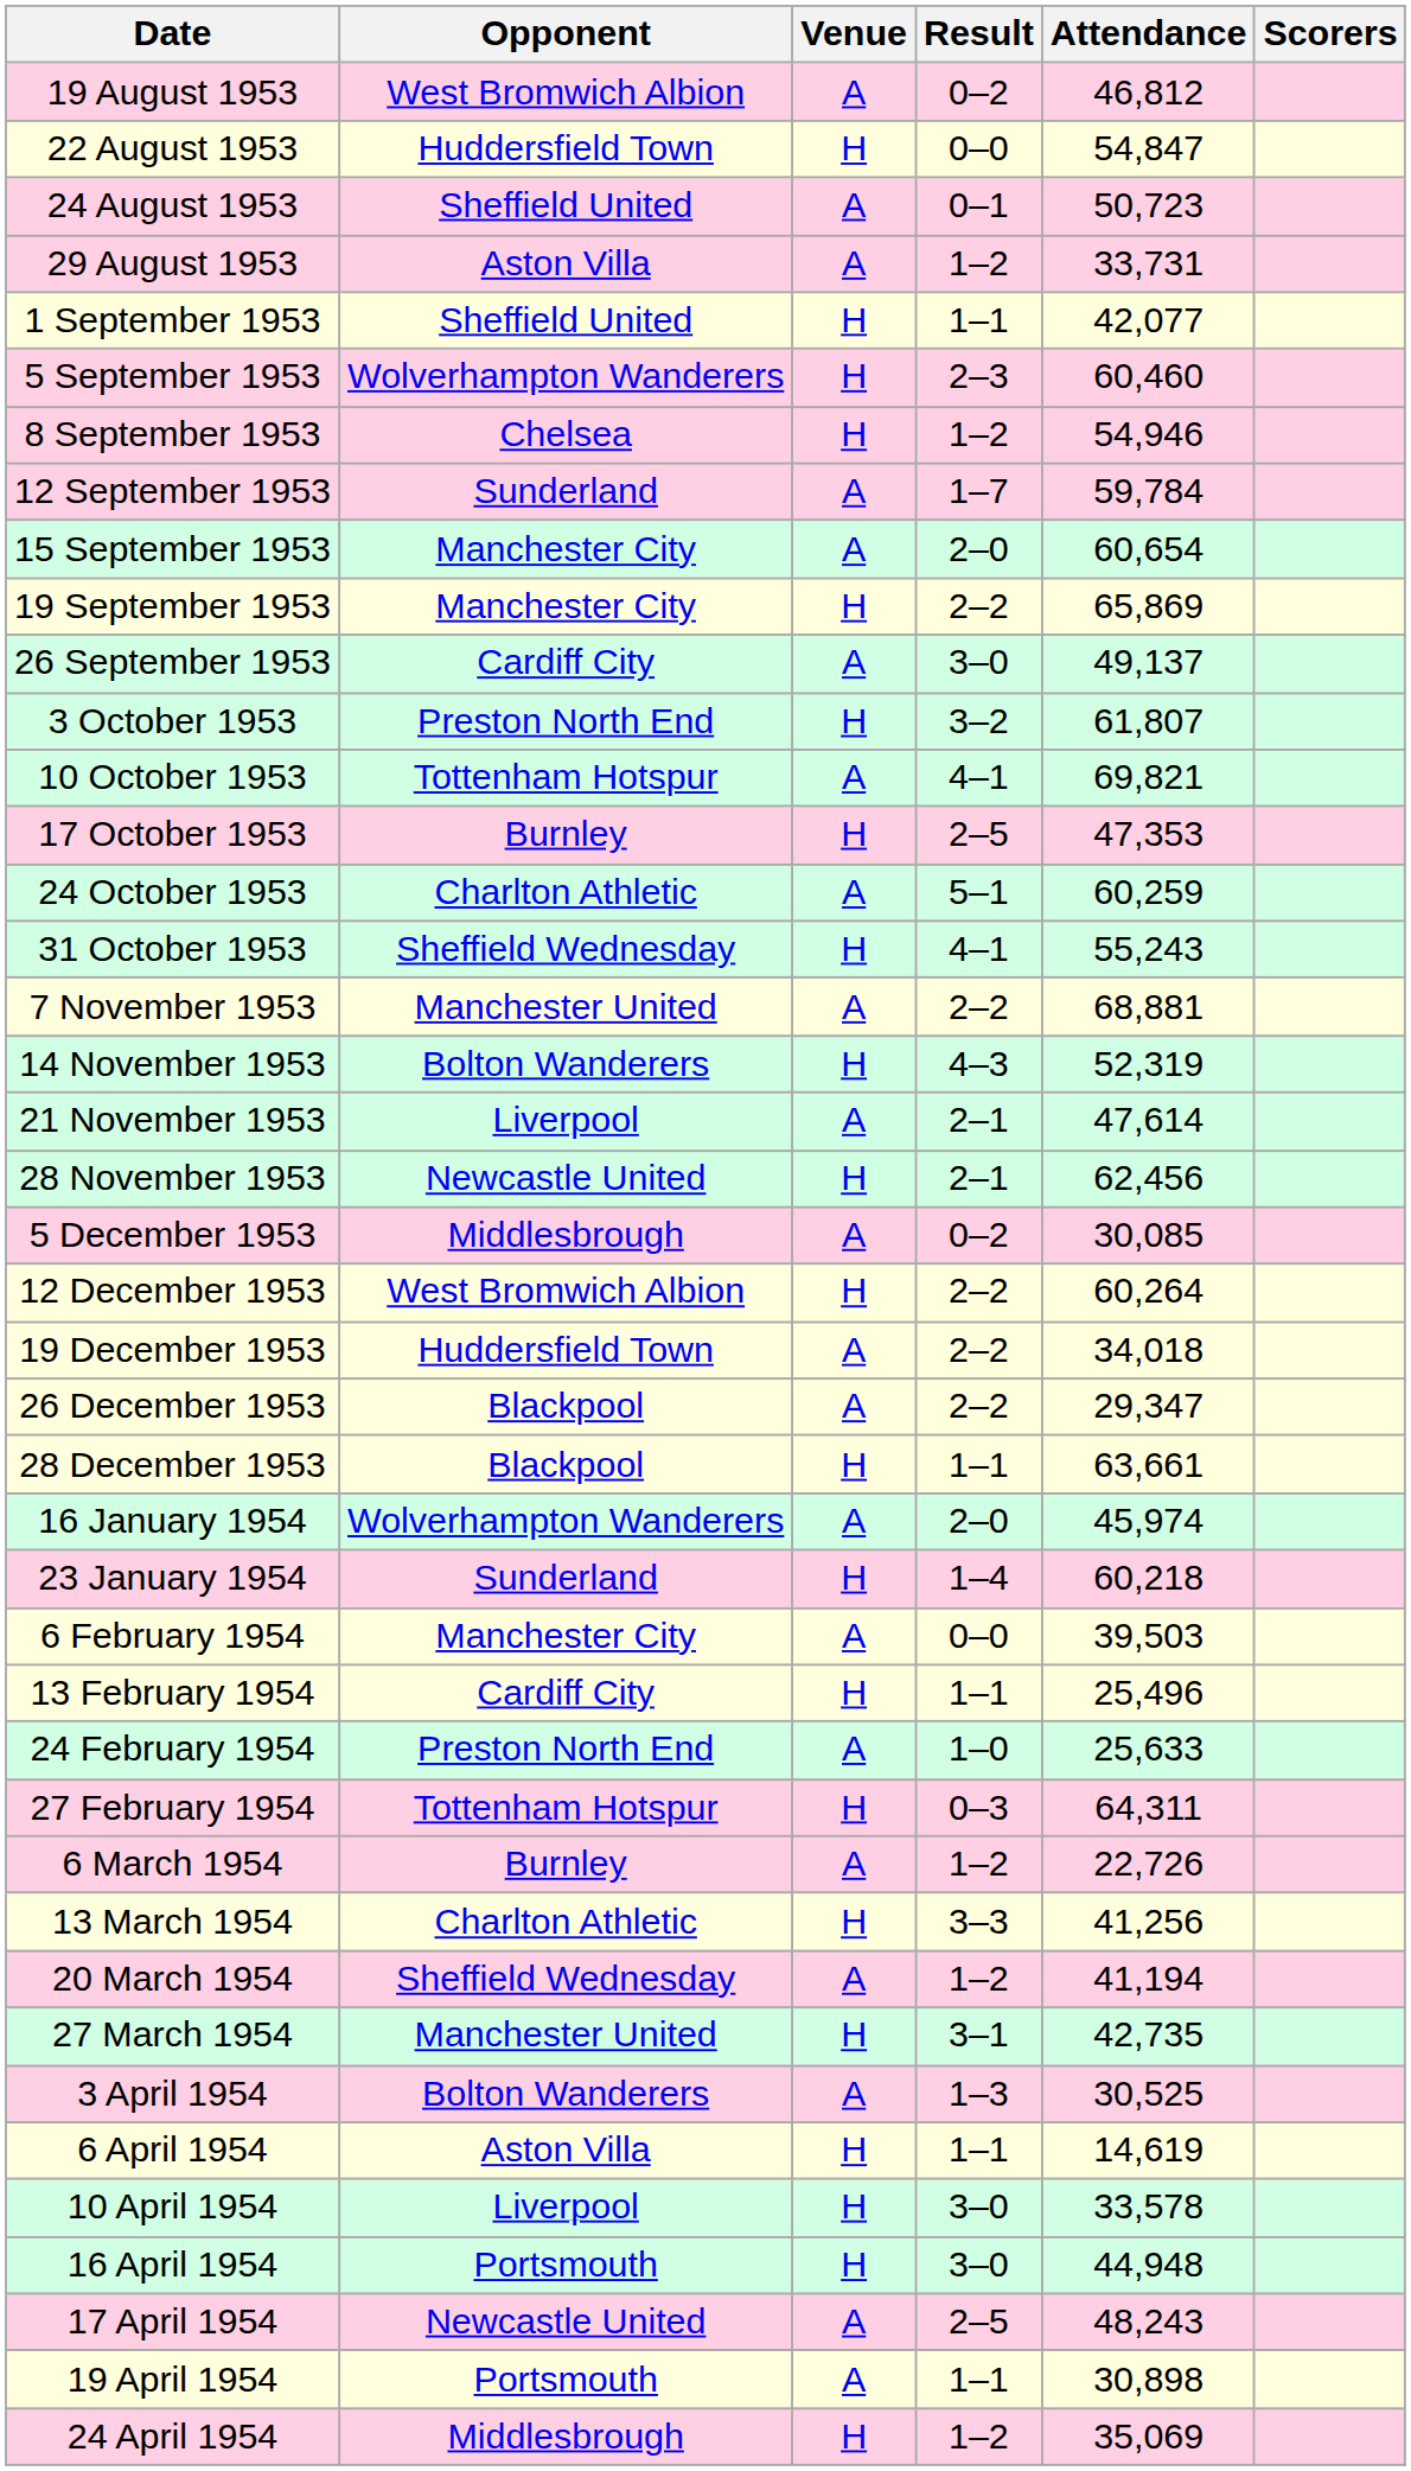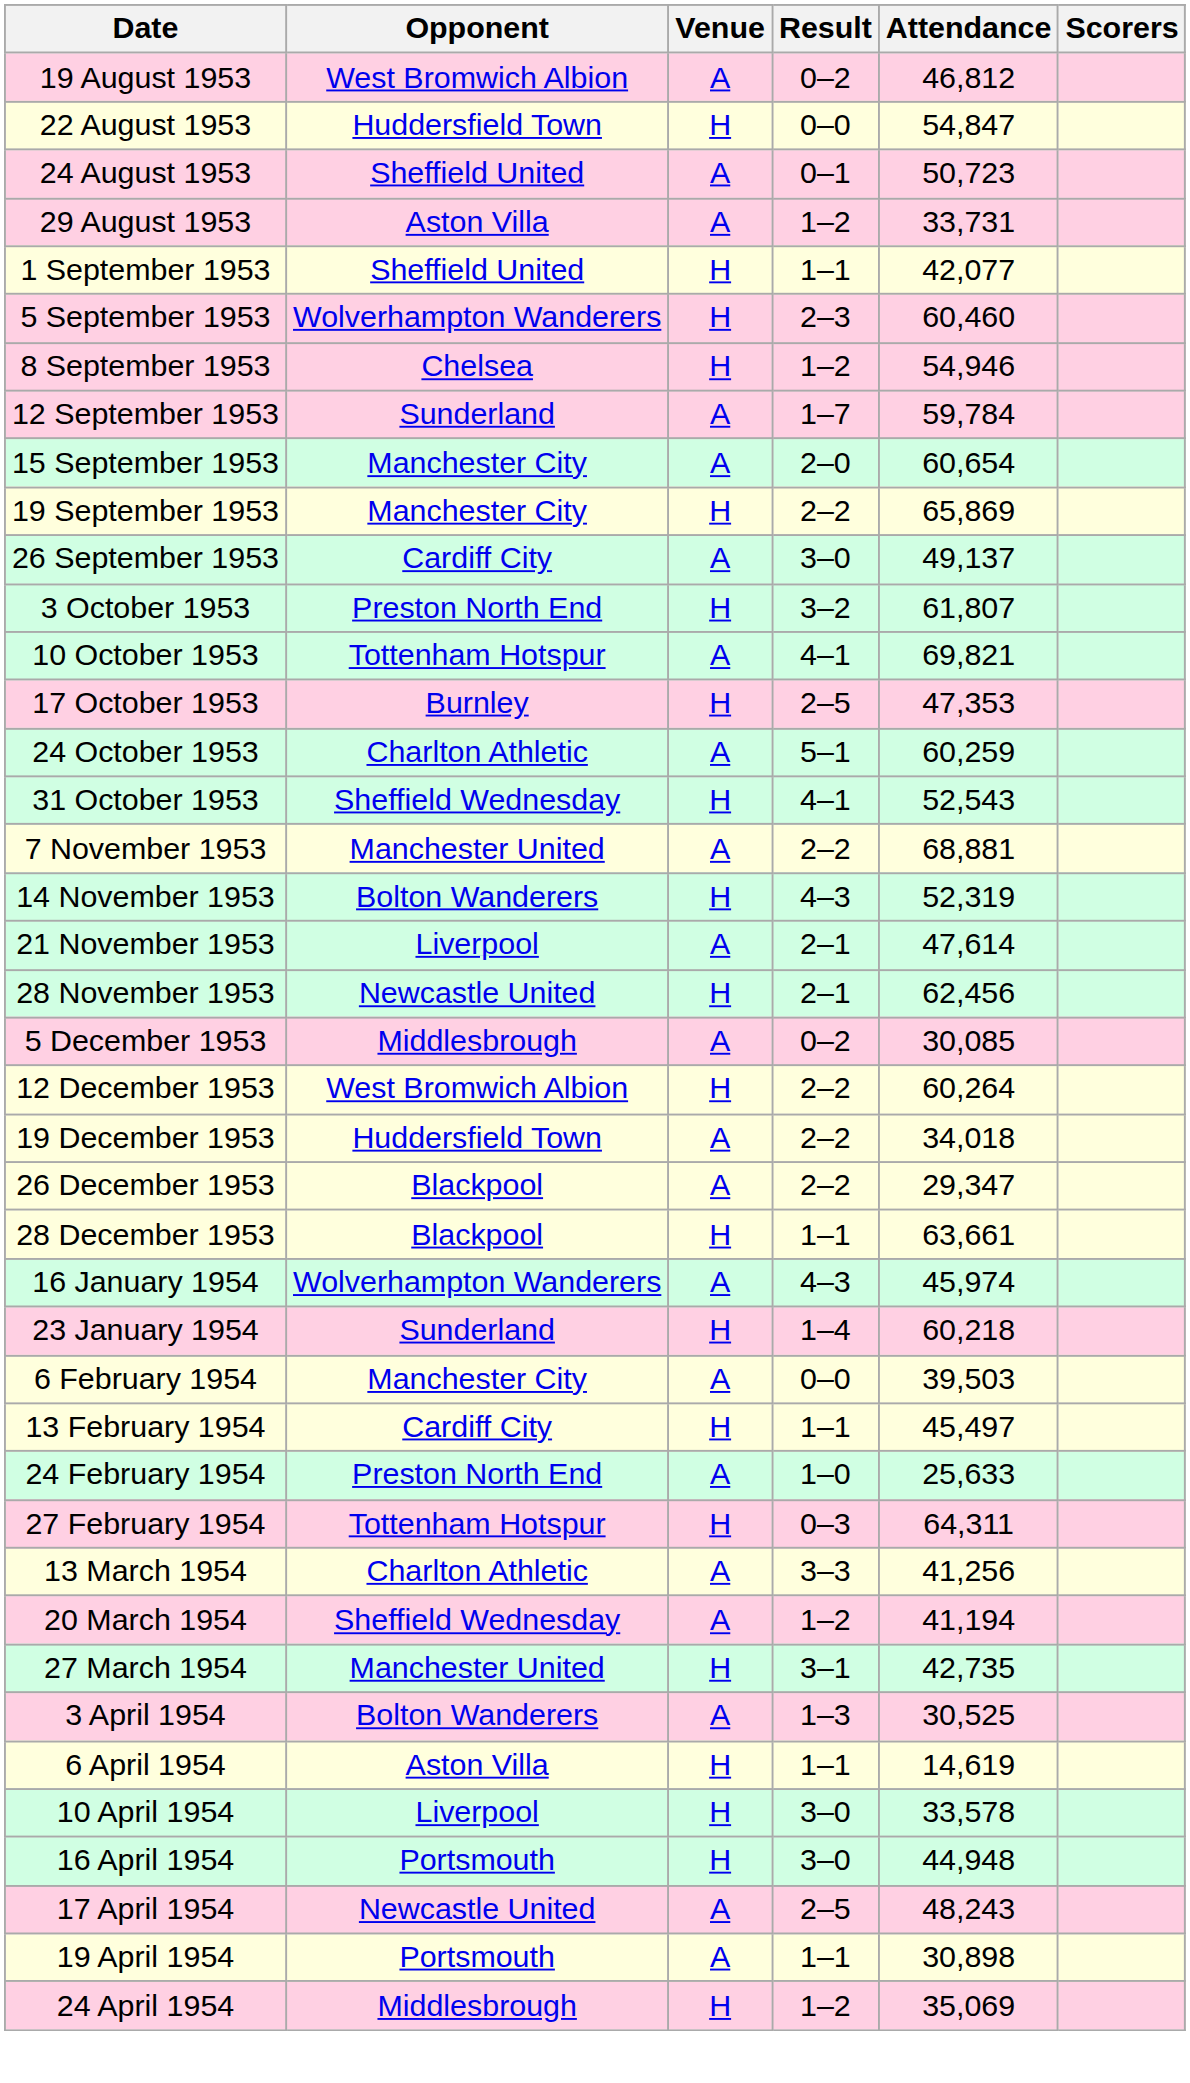31 October 1953 | Attendance: 55,243 -> 52,543
16 January 1954 | Result: 2–0 -> 4–3
13 February 1954 | Attendance: 25,496 -> 45,497
- row: 6 March 1954 | Burnley | A | 1–2 | 22,726
13 March 1954 | Venue: H -> A
